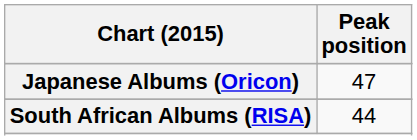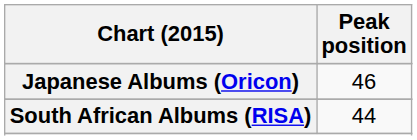Japanese Albums (Oricon) | Peak position: 47 -> 46
